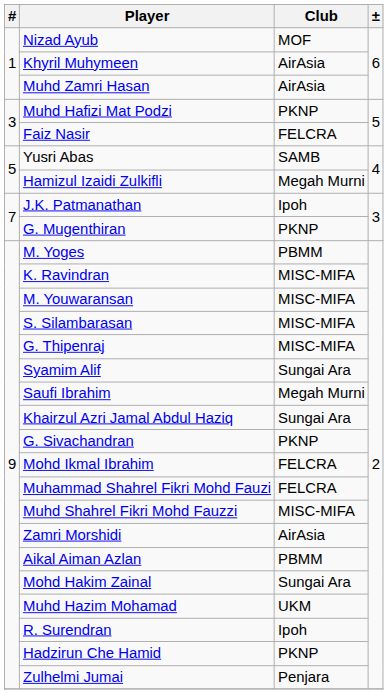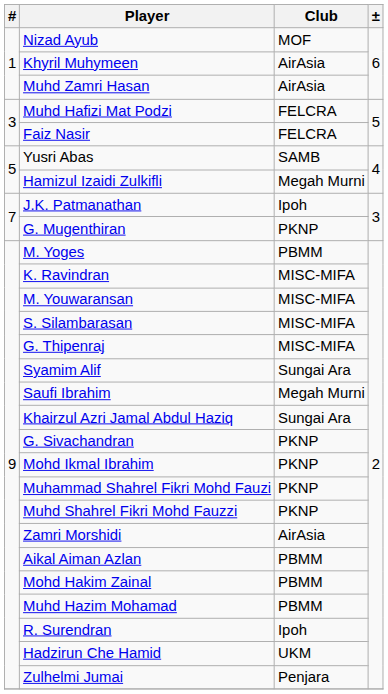Muhd Hafizi Mat Podzi | Club: PKNP -> FELCRA
Mohd Ikmal Ibrahim | Club: FELCRA -> PKNP
Muhammad Shahrel Fikri Mohd Fauzi | Club: FELCRA -> PKNP
Muhd Shahrel Fikri Mohd Fauzzi | Club: MISC-MIFA -> PKNP
Mohd Hakim Zainal | Club: Sungai Ara -> PBMM
Muhd Hazim Mohamad | Club: UKM -> PBMM
Hadzirun Che Hamid | Club: PKNP -> UKM
